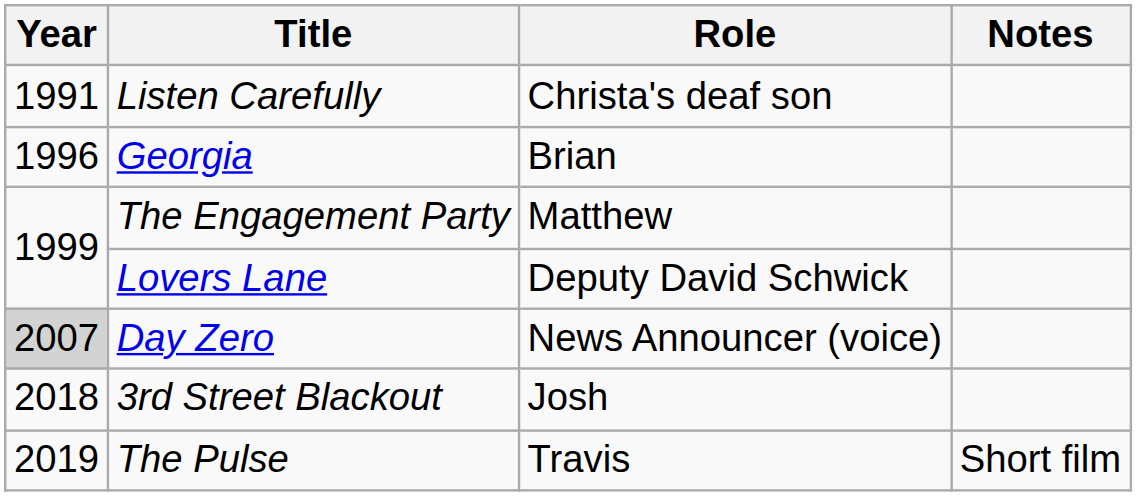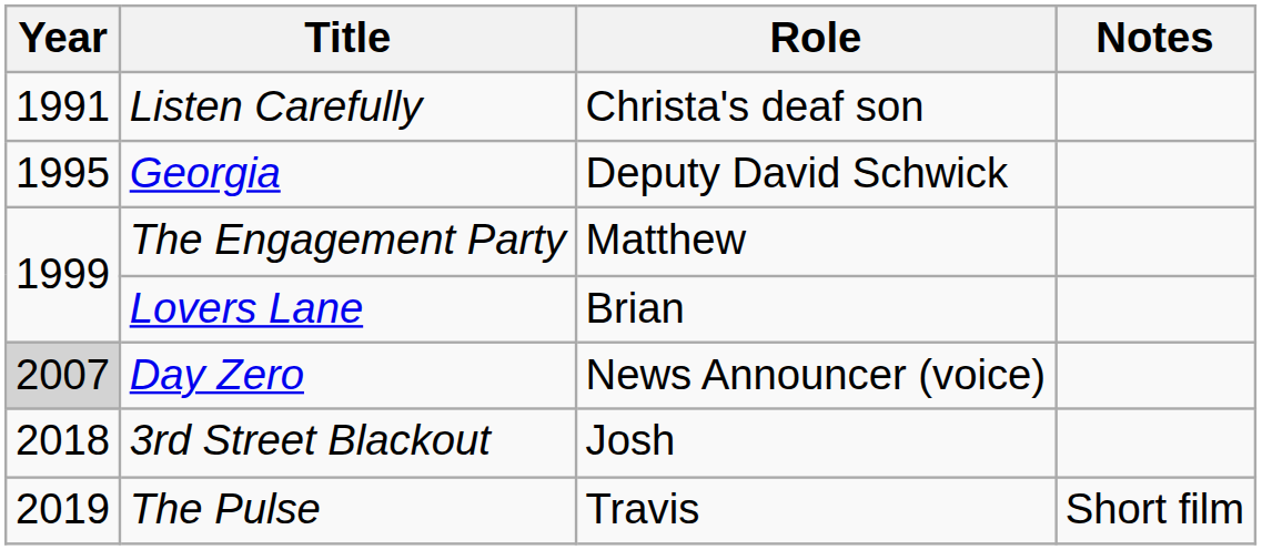Georgia | Year: 1996 -> 1995
Georgia | Role: Brian -> Deputy David Schwick
Lovers Lane | Role: Deputy David Schwick -> Brian
